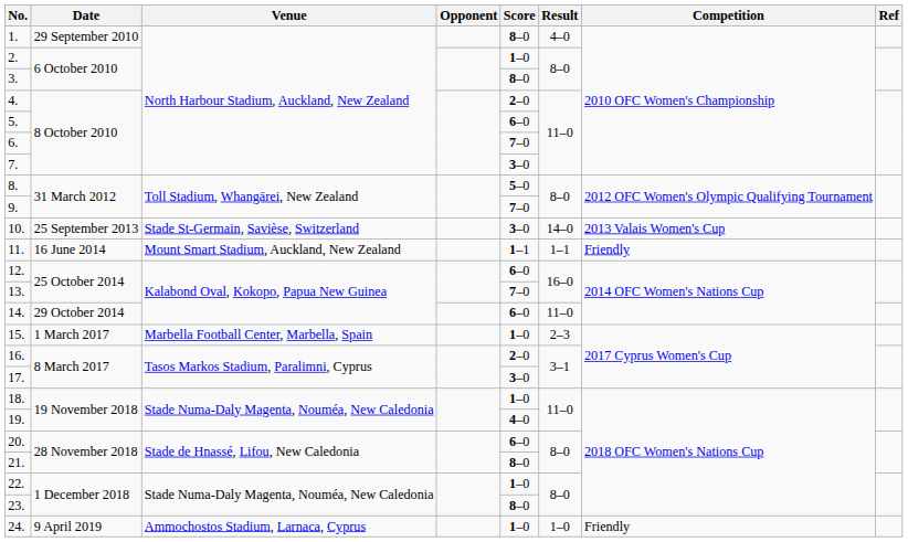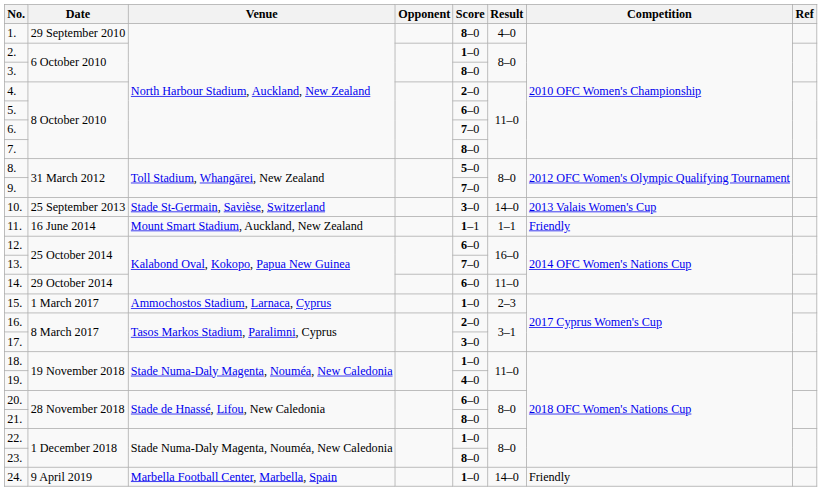7. | Score: 3–0 -> 8–0
15. | Venue: Marbella Football Center, Marbella, Spain -> Ammochostos Stadium, Larnaca, Cyprus
24. | Venue: Ammochostos Stadium, Larnaca, Cyprus -> Marbella Football Center, Marbella, Spain
24. | Result: 1–0 -> 14–0
